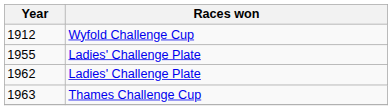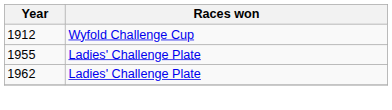- row: 1963 | Thames Challenge Cup
